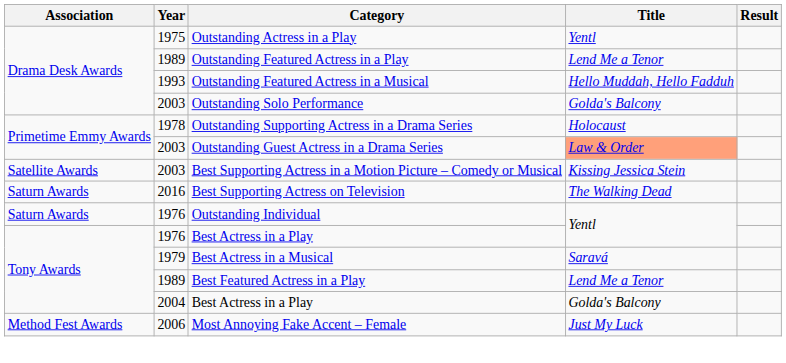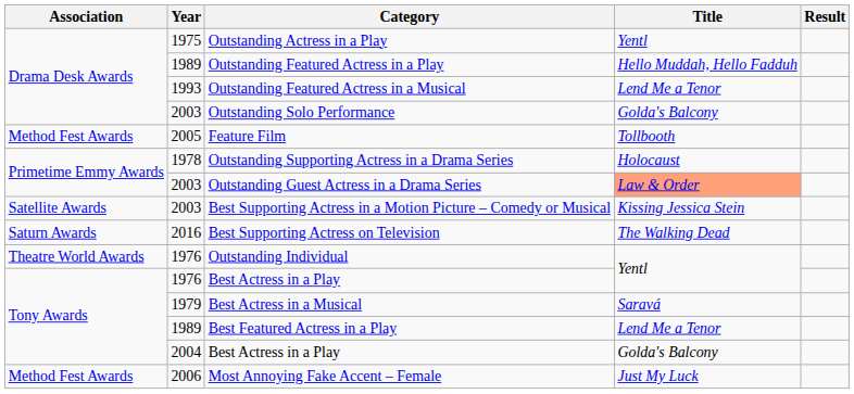Outstanding Featured Actress in a Play | Title: Lend Me a Tenor -> Hello Muddah, Hello Fadduh
Outstanding Featured Actress in a Musical | Title: Hello Muddah, Hello Fadduh -> Lend Me a Tenor
+ row: Method Fest Awards | 2005 | Feature Film | Tollbooth
Outstanding Individual | Association: Saturn Awards -> Theatre World Awards
